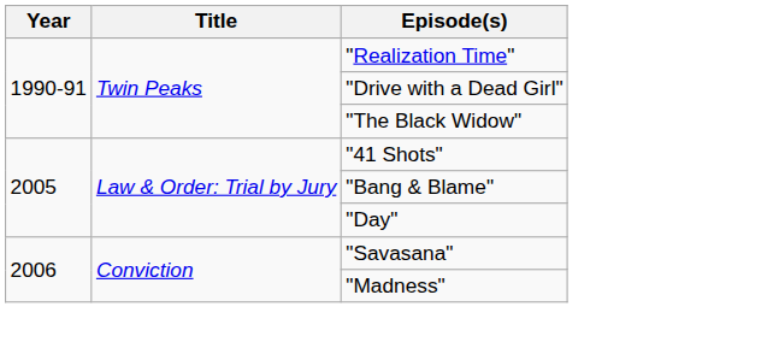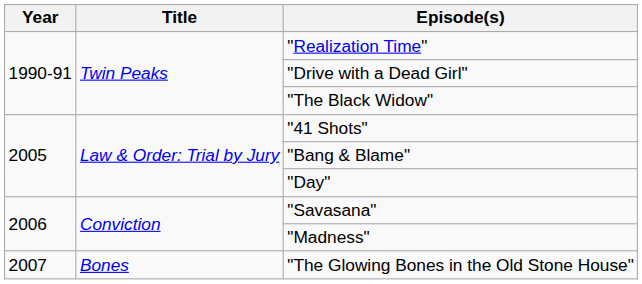+ row: 2007 | Bones | "The Glowing Bones in the Old Stone House"
